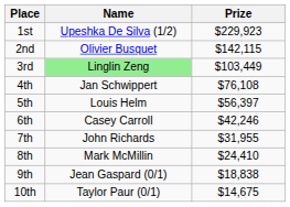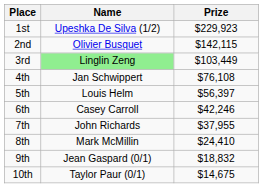7th | Prize: $31,955 -> $37,955
9th | Prize: $18,838 -> $18,832
